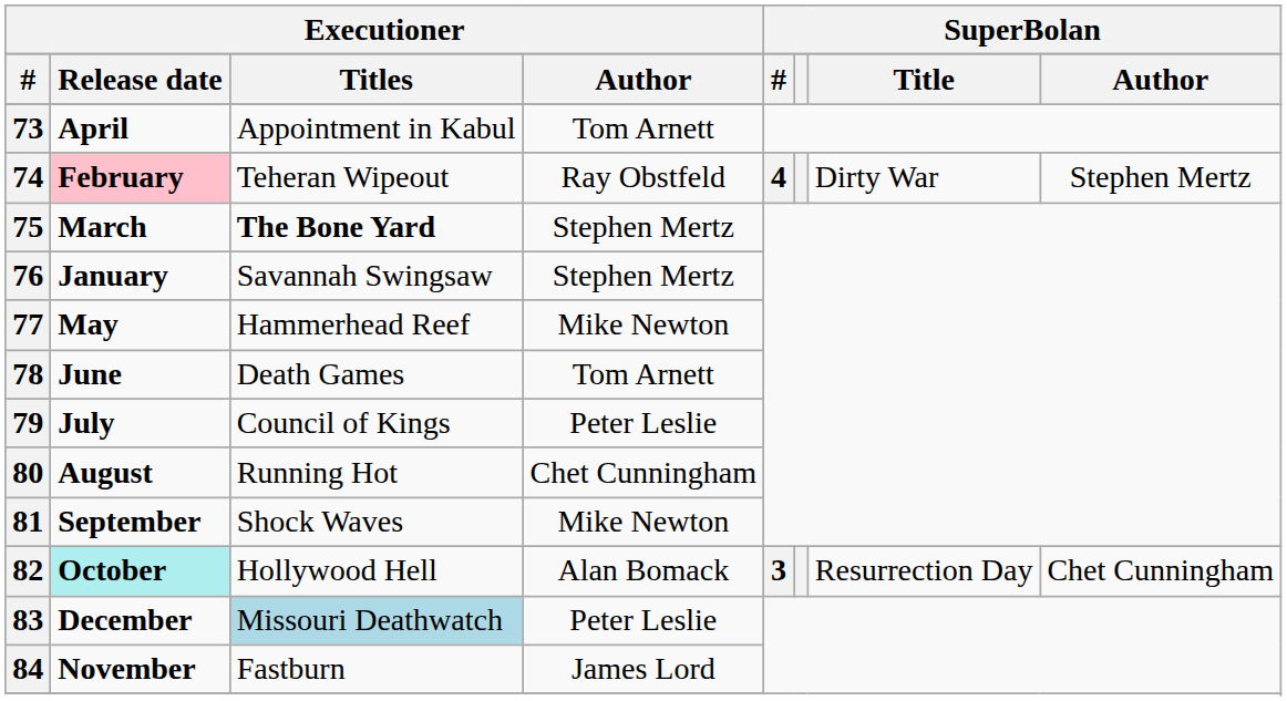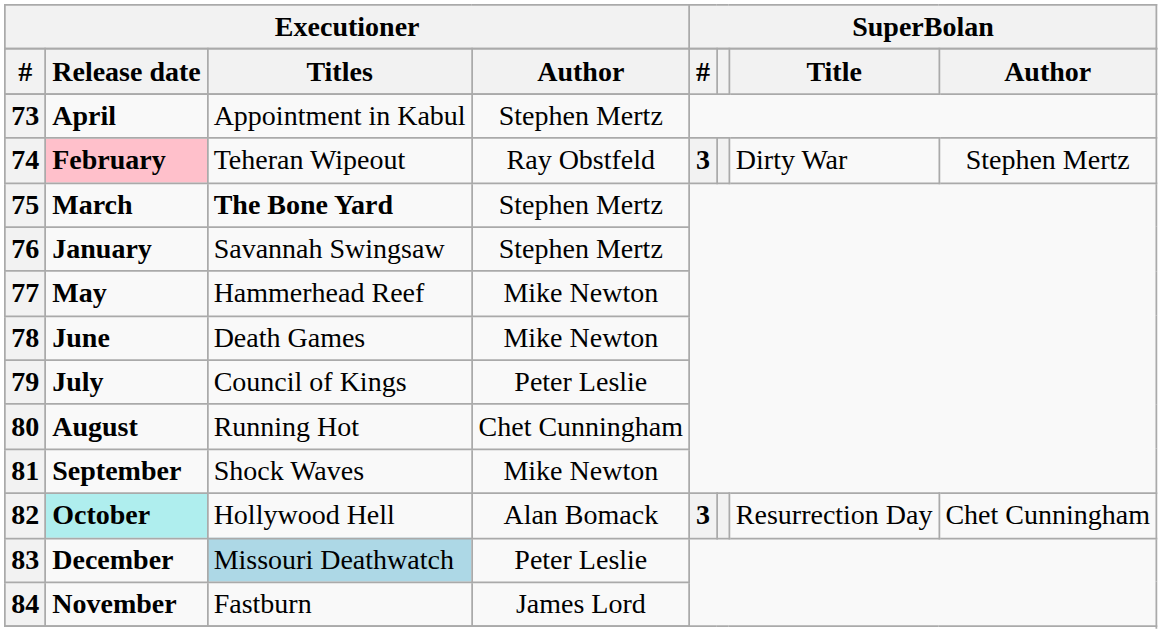73 | column 4: Tom Arnett -> Stephen Mertz
74 | column 5: 4 -> 3
78 | column 4: Tom Arnett -> Mike Newton
